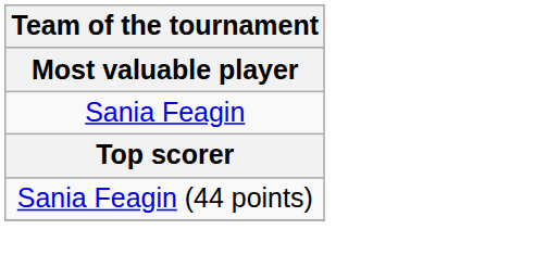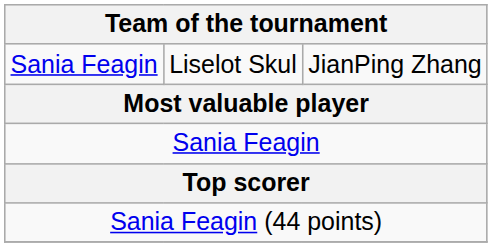+ row: Sania Feagin | Liselot Skul | JianPing Zhang
